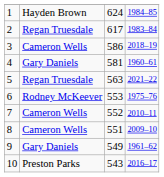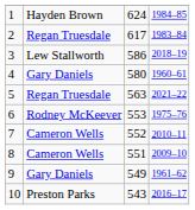3 | column 2: Cameron Wells -> Lew Stallworth
4 | column 3: 581 -> 580
